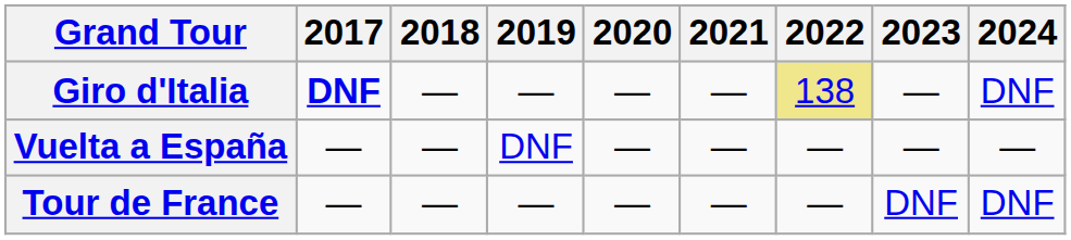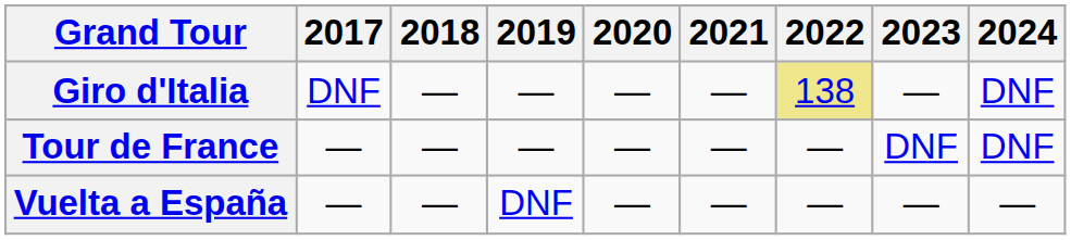Giro d'Italia | 2017: bold -> normal
rows swapped: Tour de France <-> Vuelta a España
